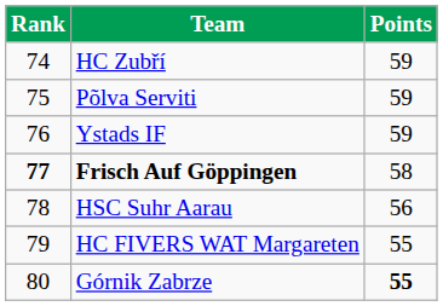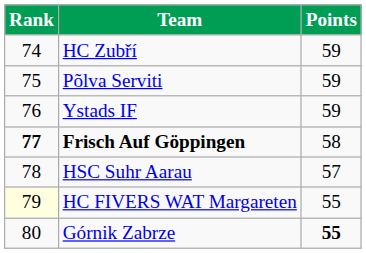HSC Suhr Aarau | Points: 56 -> 57
HC FIVERS WAT Margareten | Rank: no background -> lightyellow background
